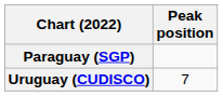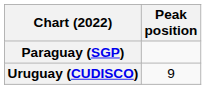Uruguay (CUDISCO) | Peak position: 7 -> 9
